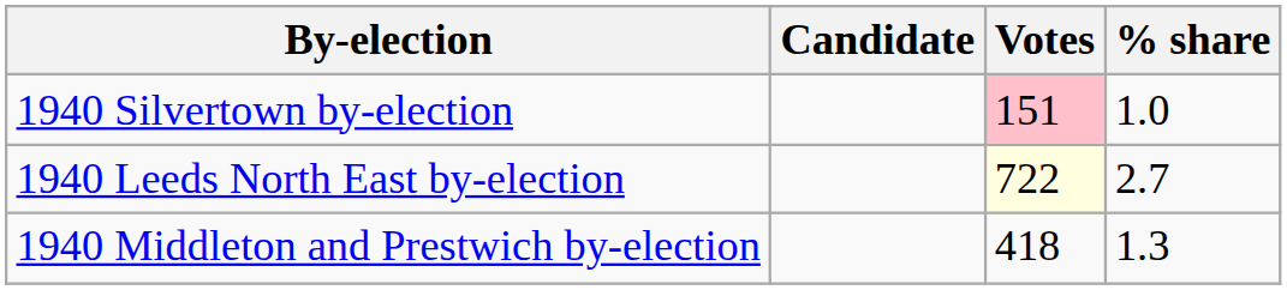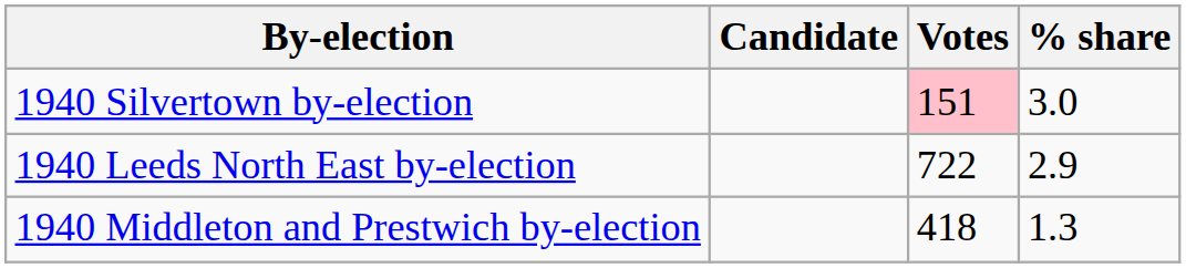1940 Silvertown by-election | % share: 1.0 -> 3.0
1940 Leeds North East by-election | Votes: lightyellow background -> no background
1940 Leeds North East by-election | % share: 2.7 -> 2.9
